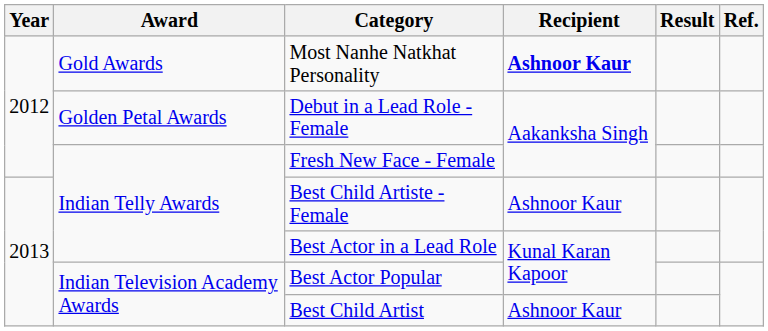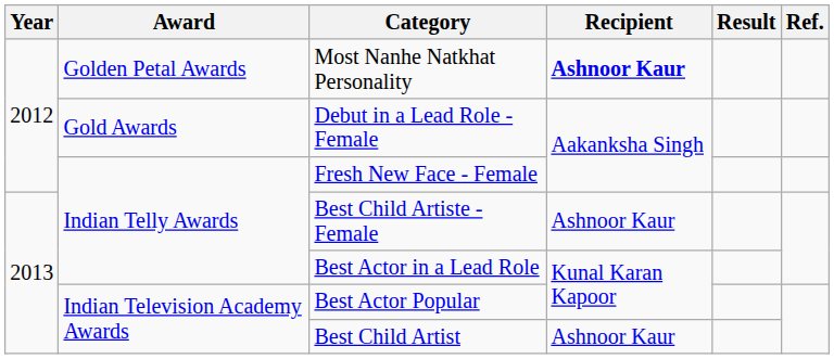Most Nanhe Natkhat Personality | Award: Gold Awards -> Golden Petal Awards
Debut in a Lead Role - Female | Award: Golden Petal Awards -> Gold Awards
